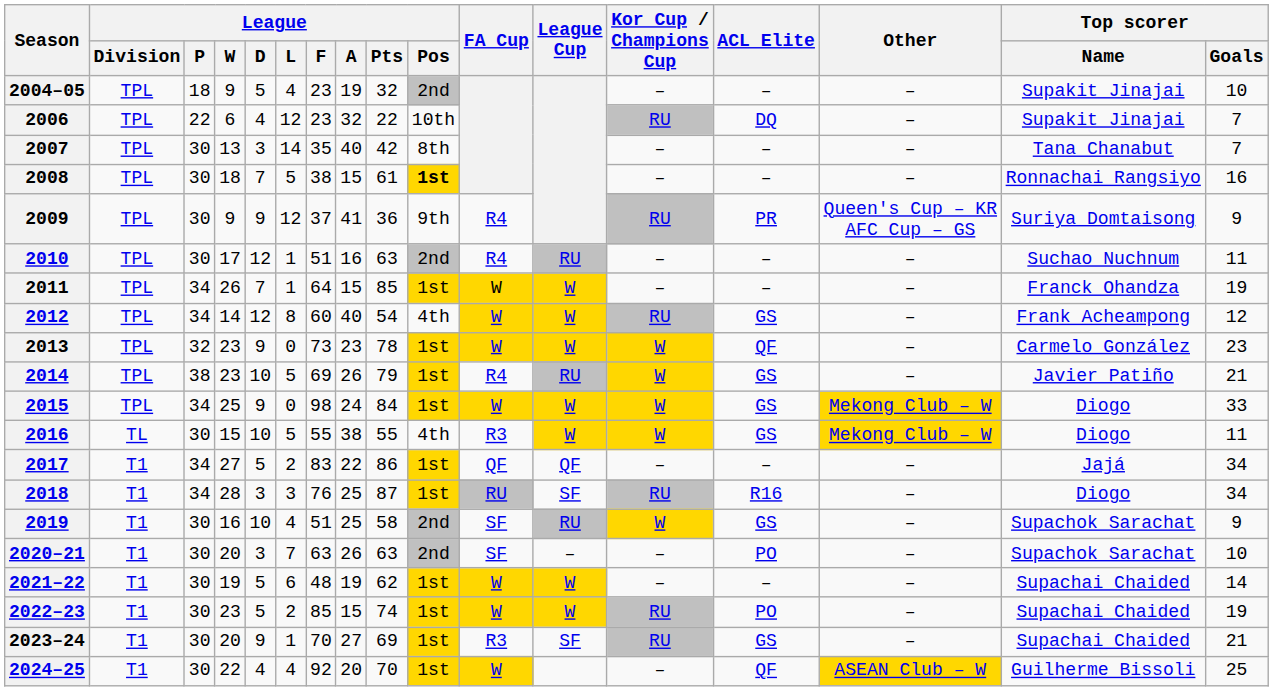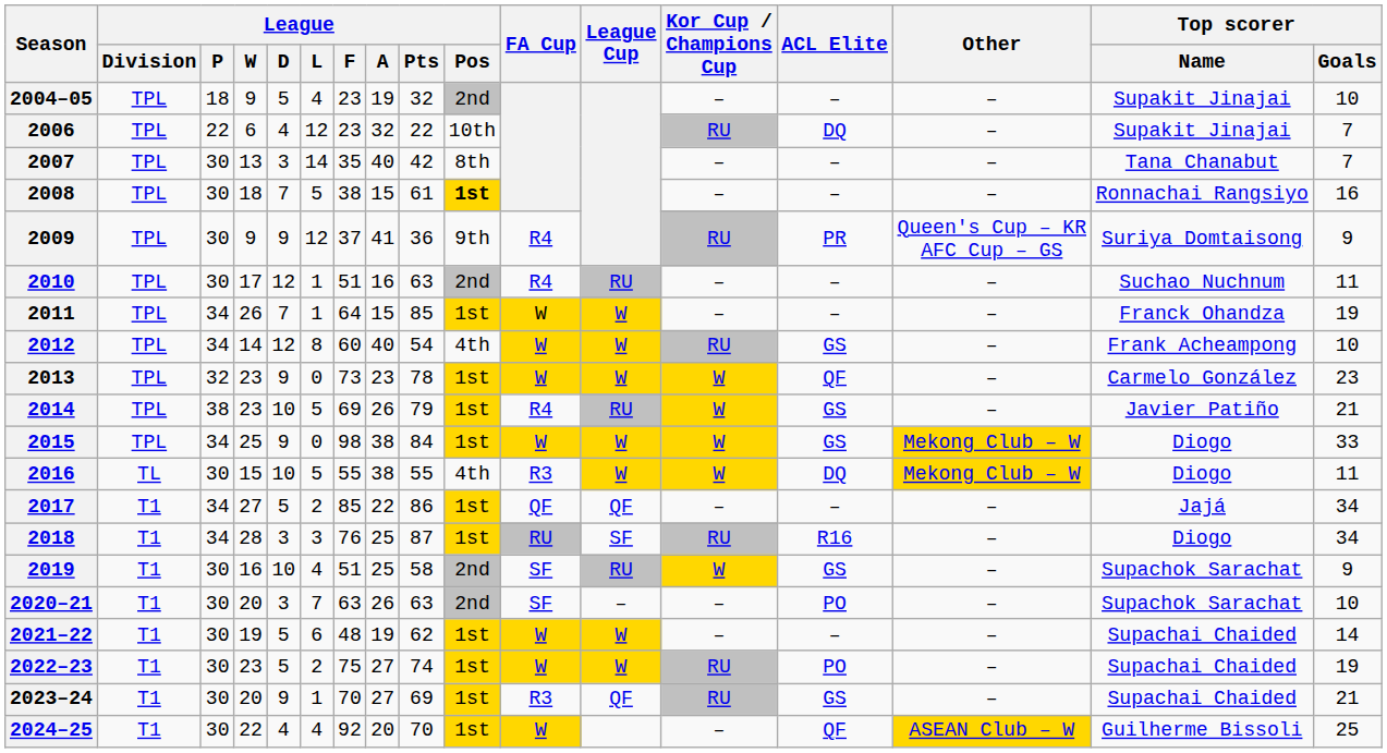2012 | Top scorer / Goals: 12 -> 10
2015 | League / A: 24 -> 38
2016 | ACL Elite: GS -> DQ
2017 | League / F: 83 -> 85
2022–23 | League / F: 85 -> 75
2022–23 | League / A: 15 -> 27
2023–24 | League Cup: SF -> QF
